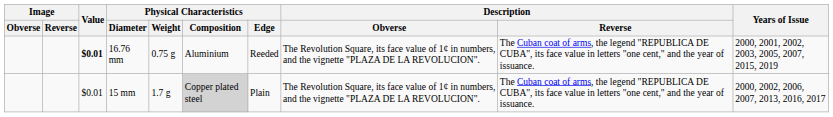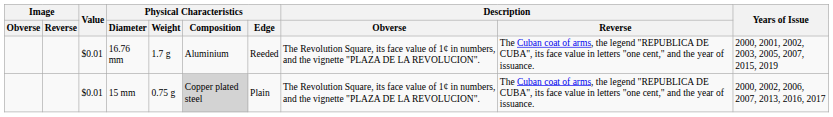16.76 mm | Value: bold -> normal
16.76 mm | Physical Characteristics / Weight: 0.75 g -> 1.7 g
15 mm | Physical Characteristics / Weight: 1.7 g -> 0.75 g
